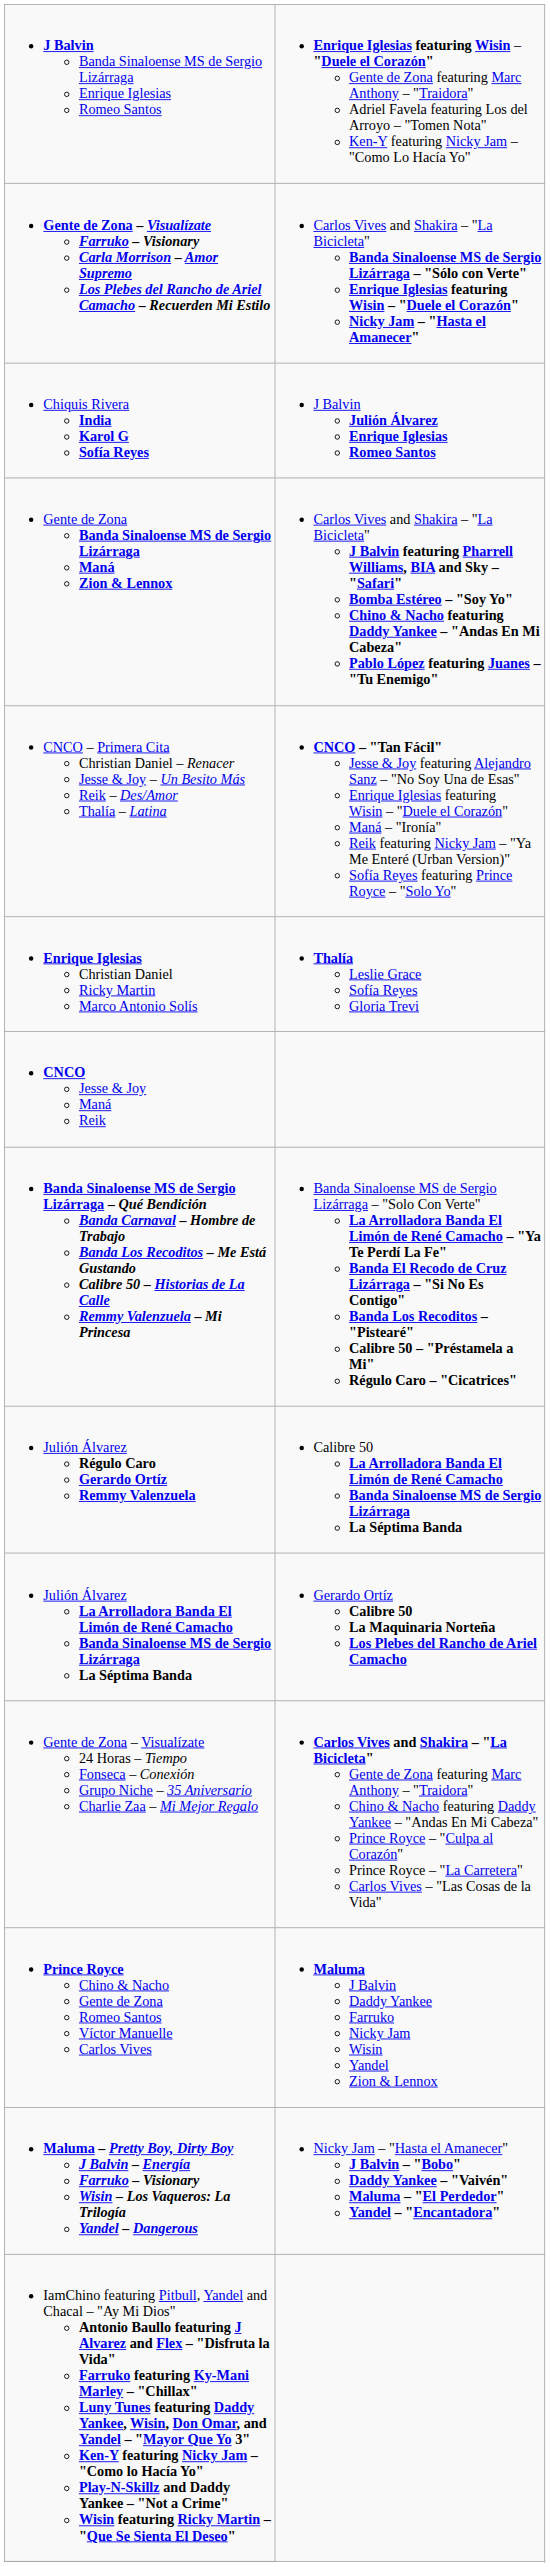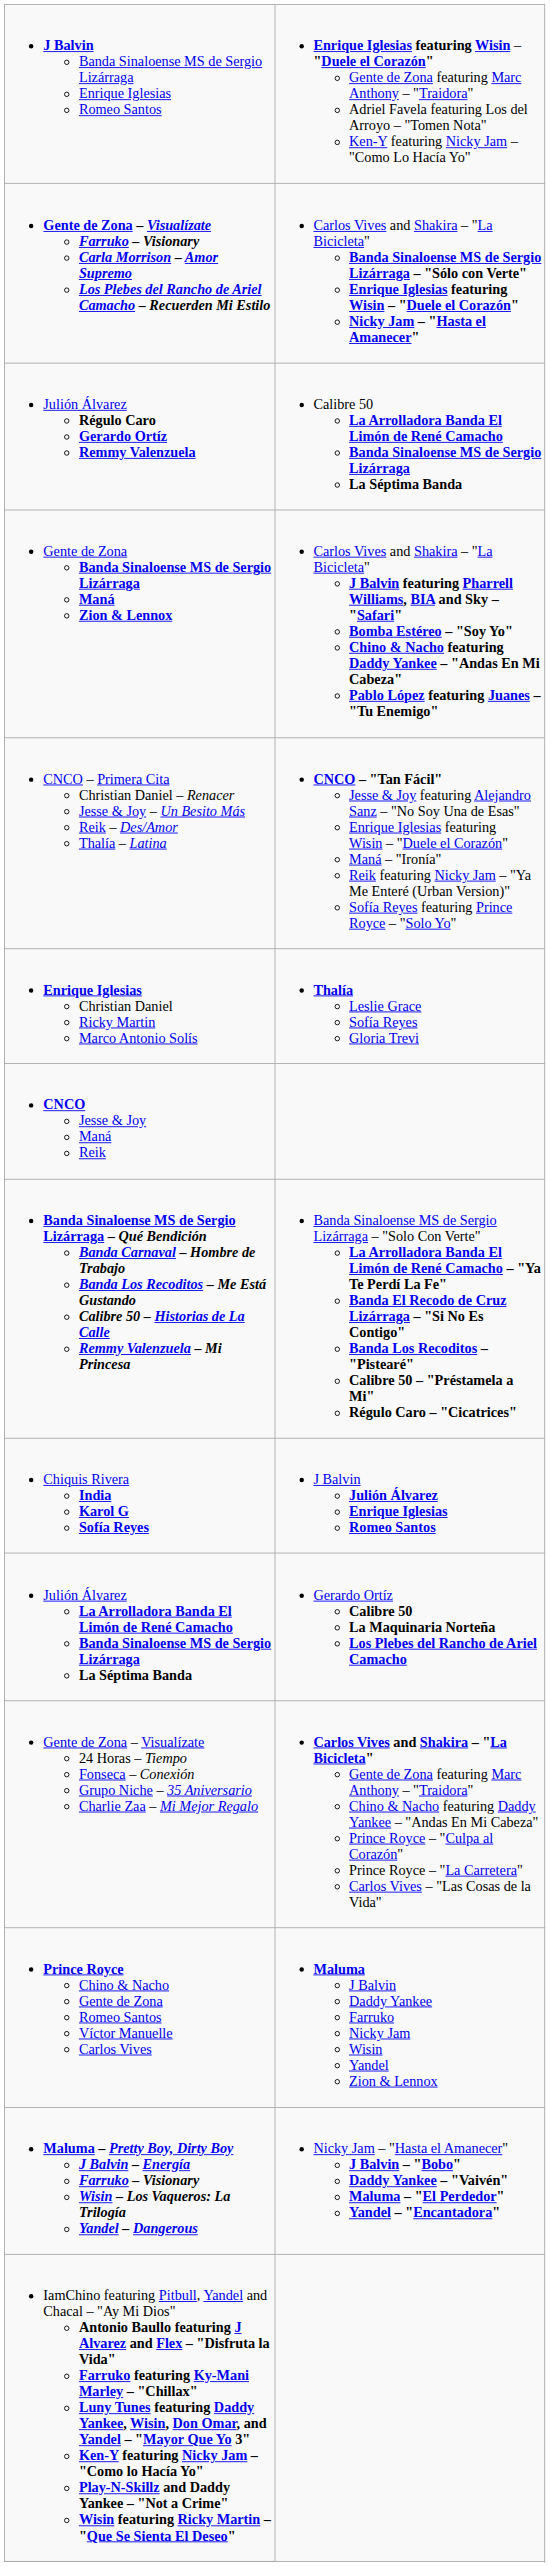rows swapped: Chiquis Rivera India Karol G Sofía Reyes <-> Julión Álvarez Régulo Caro Gerardo Ortíz Remmy Valenzuela
